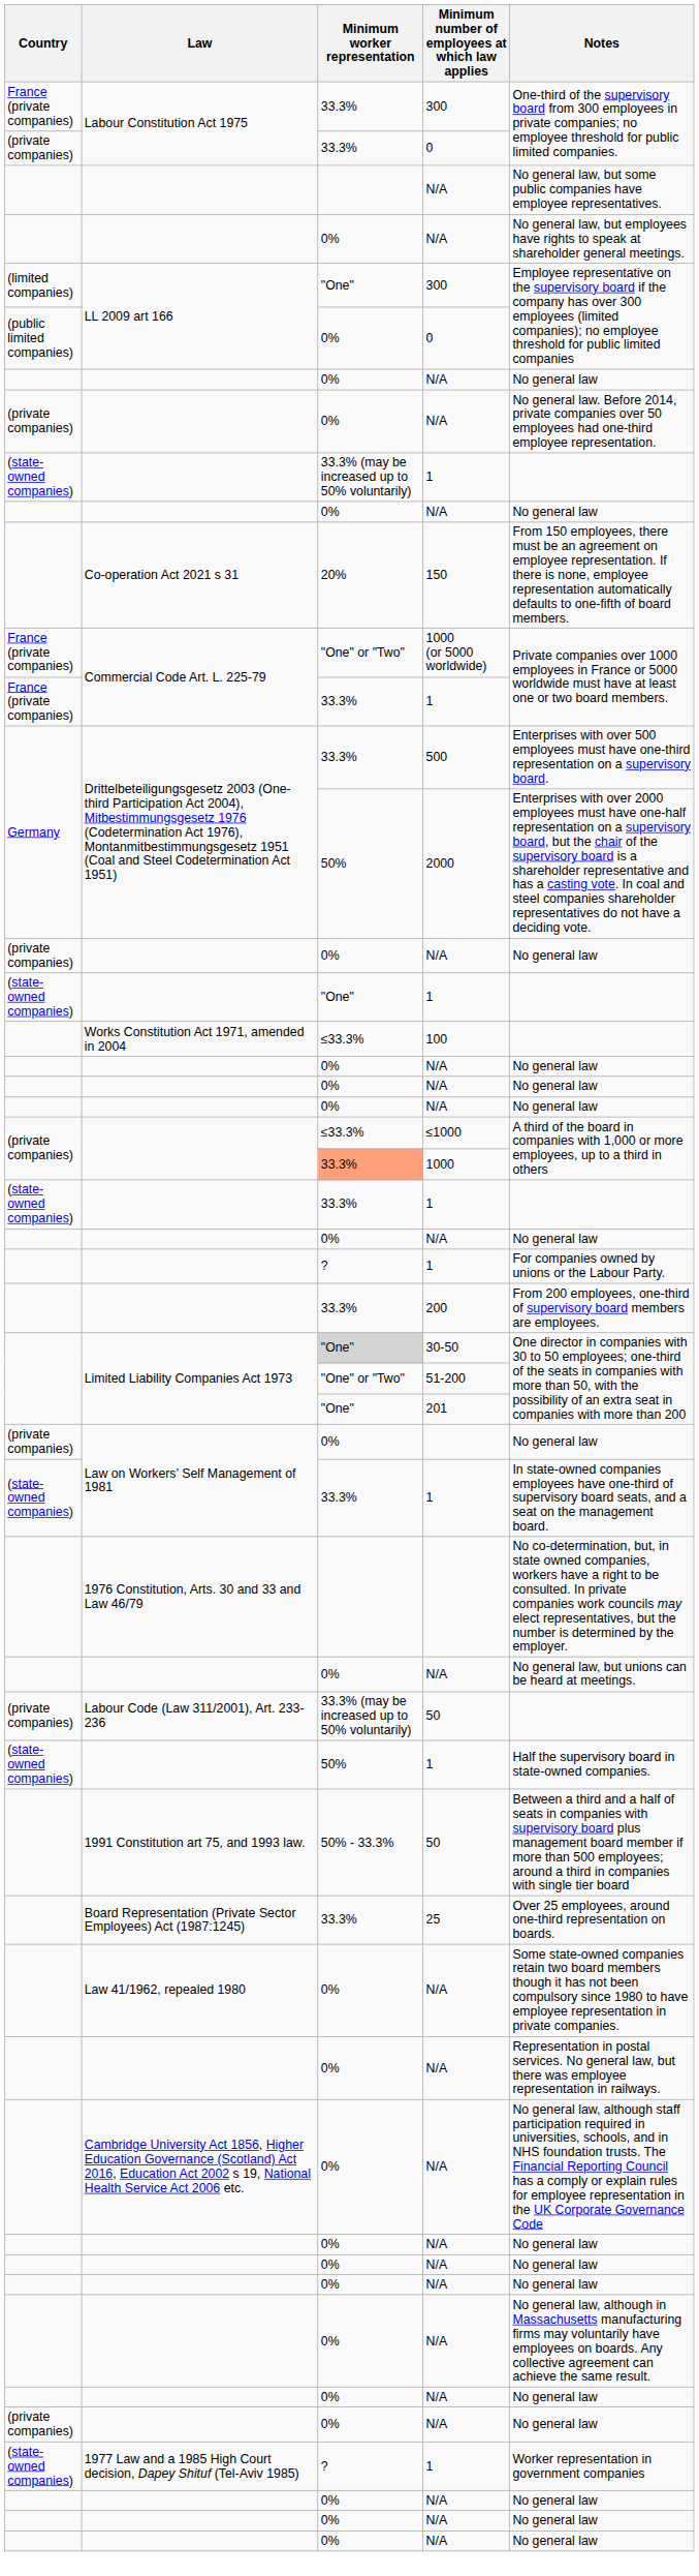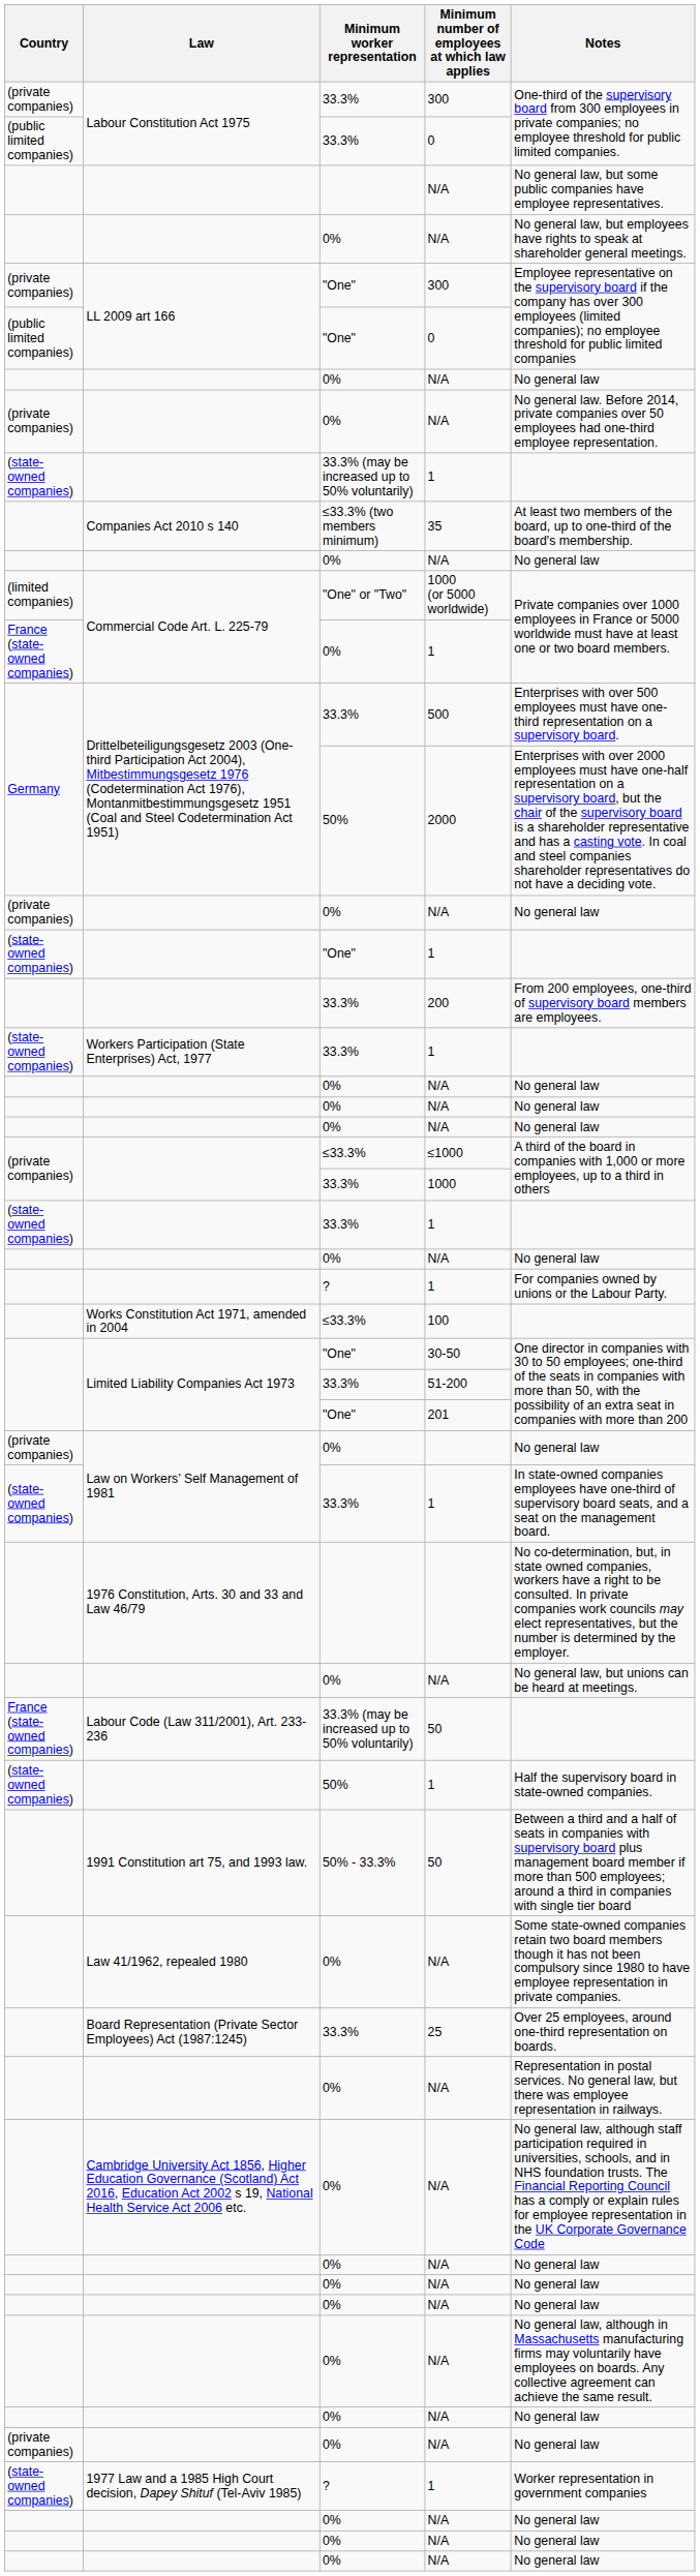Labour Constitution Act 1975 / 300 | Country: France (private companies) -> (private companies)
Labour Constitution Act 1975 / 0 | Country: (private companies) -> (public limited companies)
LL 2009 art 166 / 300 | Country: (limited companies) -> (private companies)
LL 2009 art 166 / 0 | Minimum worker representation: 0% -> "One"
+ row: Companies Act 2010 s 140 | ≤33.3% (two members minimum) | 35 | At least two members of the board, up to one-third of the board's membership.
- row: Co-operation Act 2021 s 31 | 20% | 150 | From 150 employees, there must be an agreement on employee representation. If there is none, employee representation automatically defaults to one-fifth of board members.
1000 (or 5000 worldwide) | Country: France (private companies) -> (limited companies)
Commercial Code Art. L. 225-79 / 1 | Country: France (private companies) -> France (state-owned companies)
Commercial Code Art. L. 225-79 / 1 | Minimum worker representation: 33.3% -> 0%
rows swapped: 200 <-> 100
+ row: (state-owned companies) | Workers Participation (State Enterprises) Act, 1977 | 33.3% | 1
1000 | Minimum worker representation: lightsalmon background -> no background
30-50 | Minimum worker representation: lightgrey background -> no background
51-200 | Minimum worker representation: "One" or "Two" -> 33.3%
Labour Code (Law 311/2001), Art. 233-236 / 50 | Country: (private companies) -> France (state-owned companies)
rows swapped: Law 41/1962, repealed 1980 / N/A <-> 25
